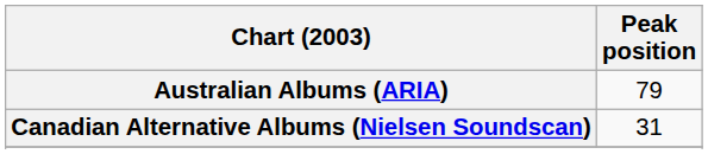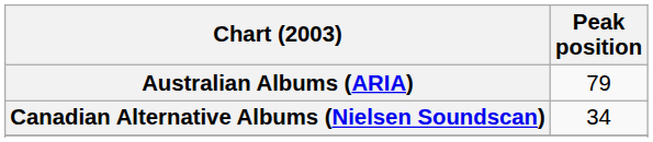Canadian Alternative Albums (Nielsen Soundscan) | Peak position: 31 -> 34
